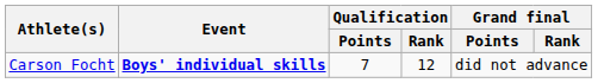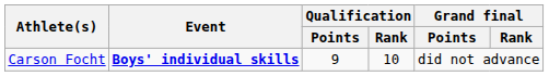Carson Focht | Qualification / Points: 7 -> 9
Carson Focht | Qualification / Rank: 12 -> 10
